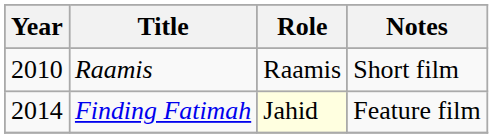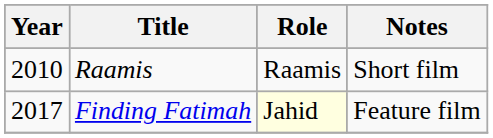Finding Fatimah | Year: 2014 -> 2017
